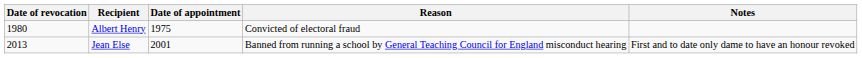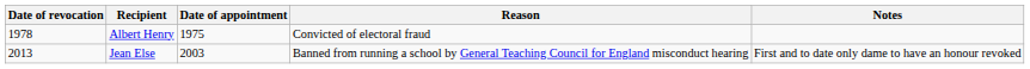Albert Henry | Date of revocation: 1980 -> 1978
Jean Else | Date of appointment: 2001 -> 2003
